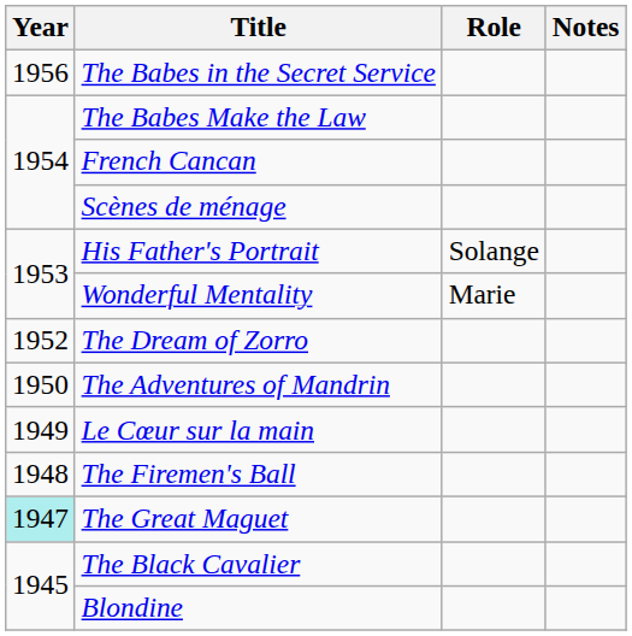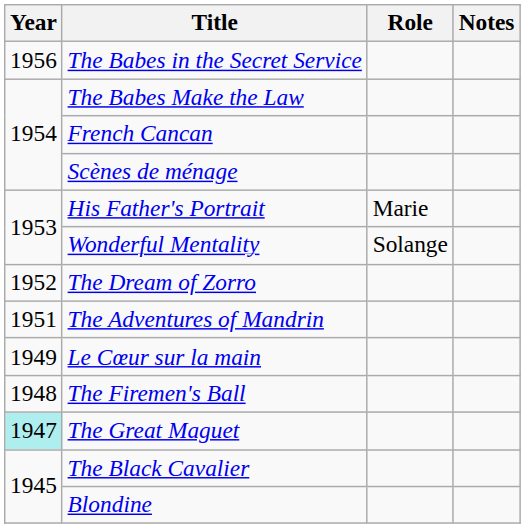His Father's Portrait | Role: Solange -> Marie
Wonderful Mentality | Role: Marie -> Solange
The Adventures of Mandrin | Year: 1950 -> 1951
